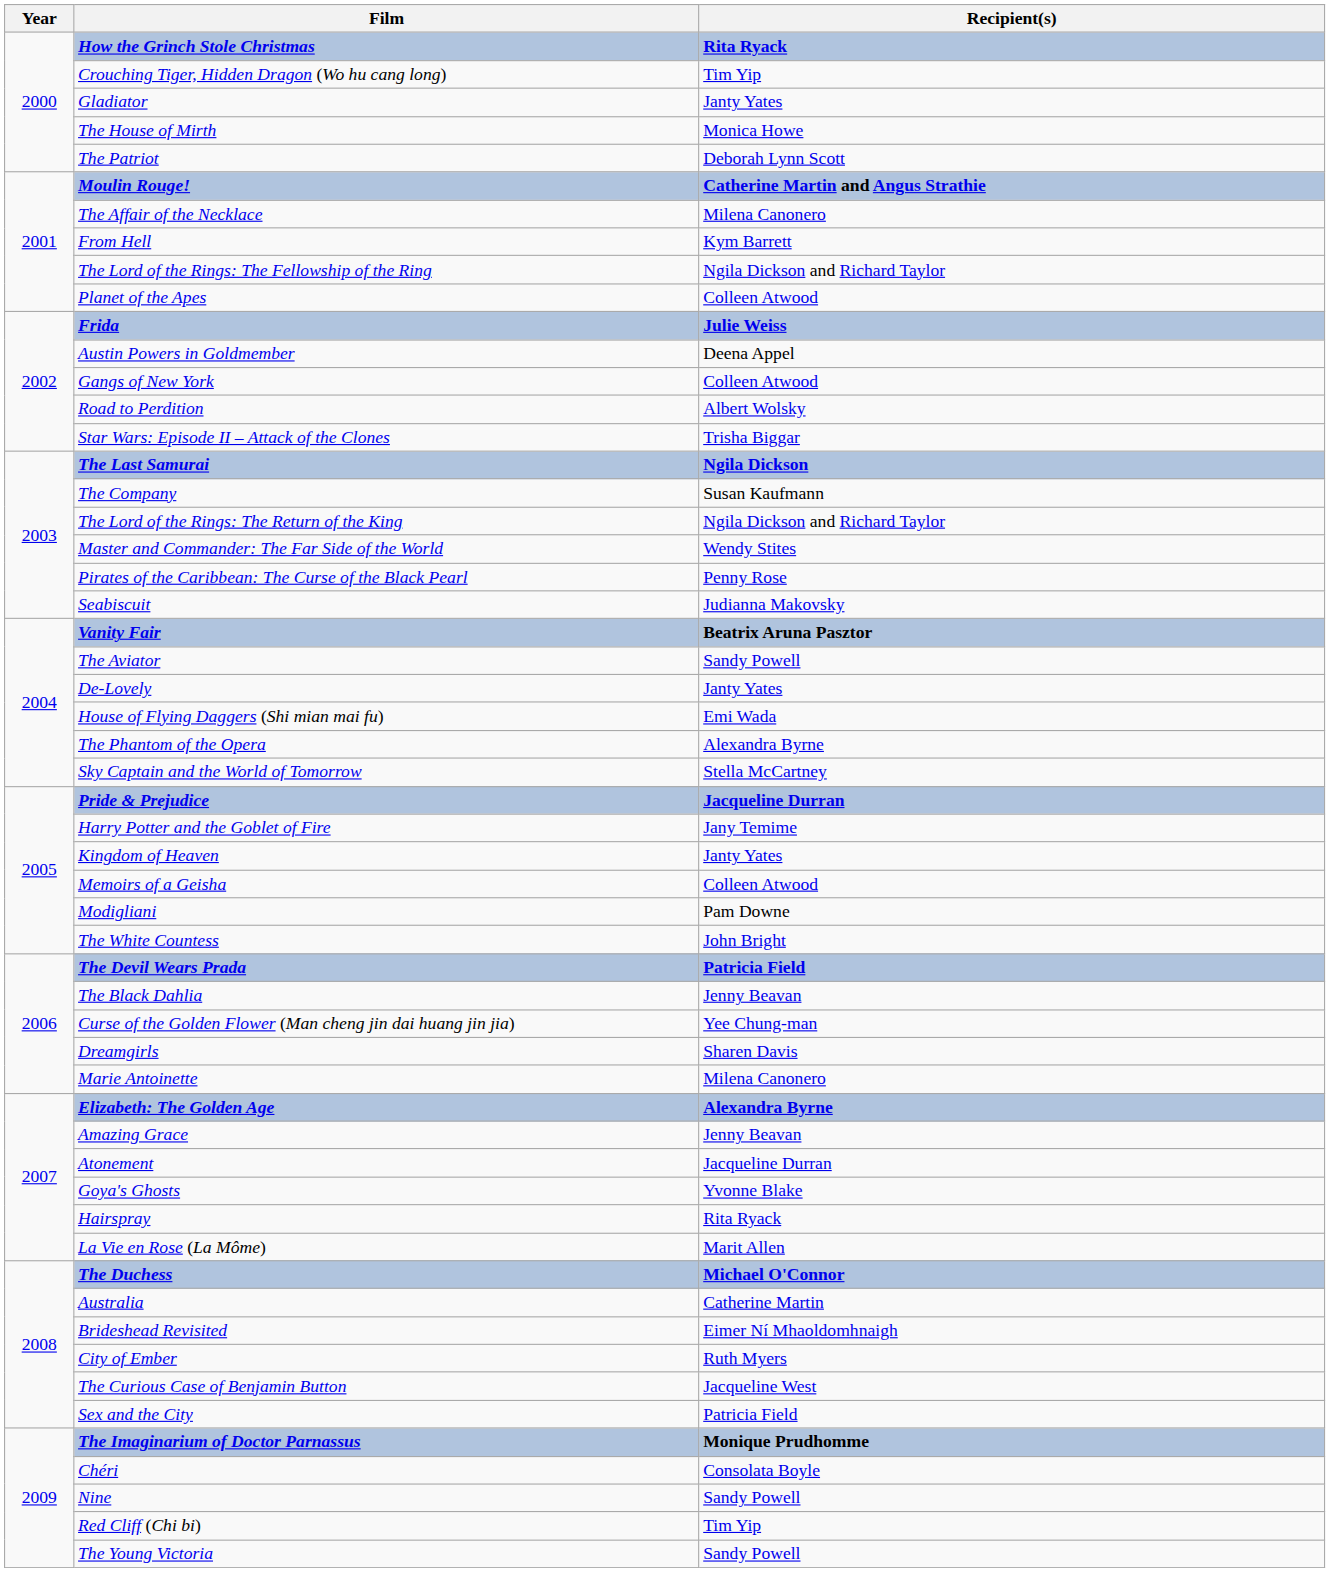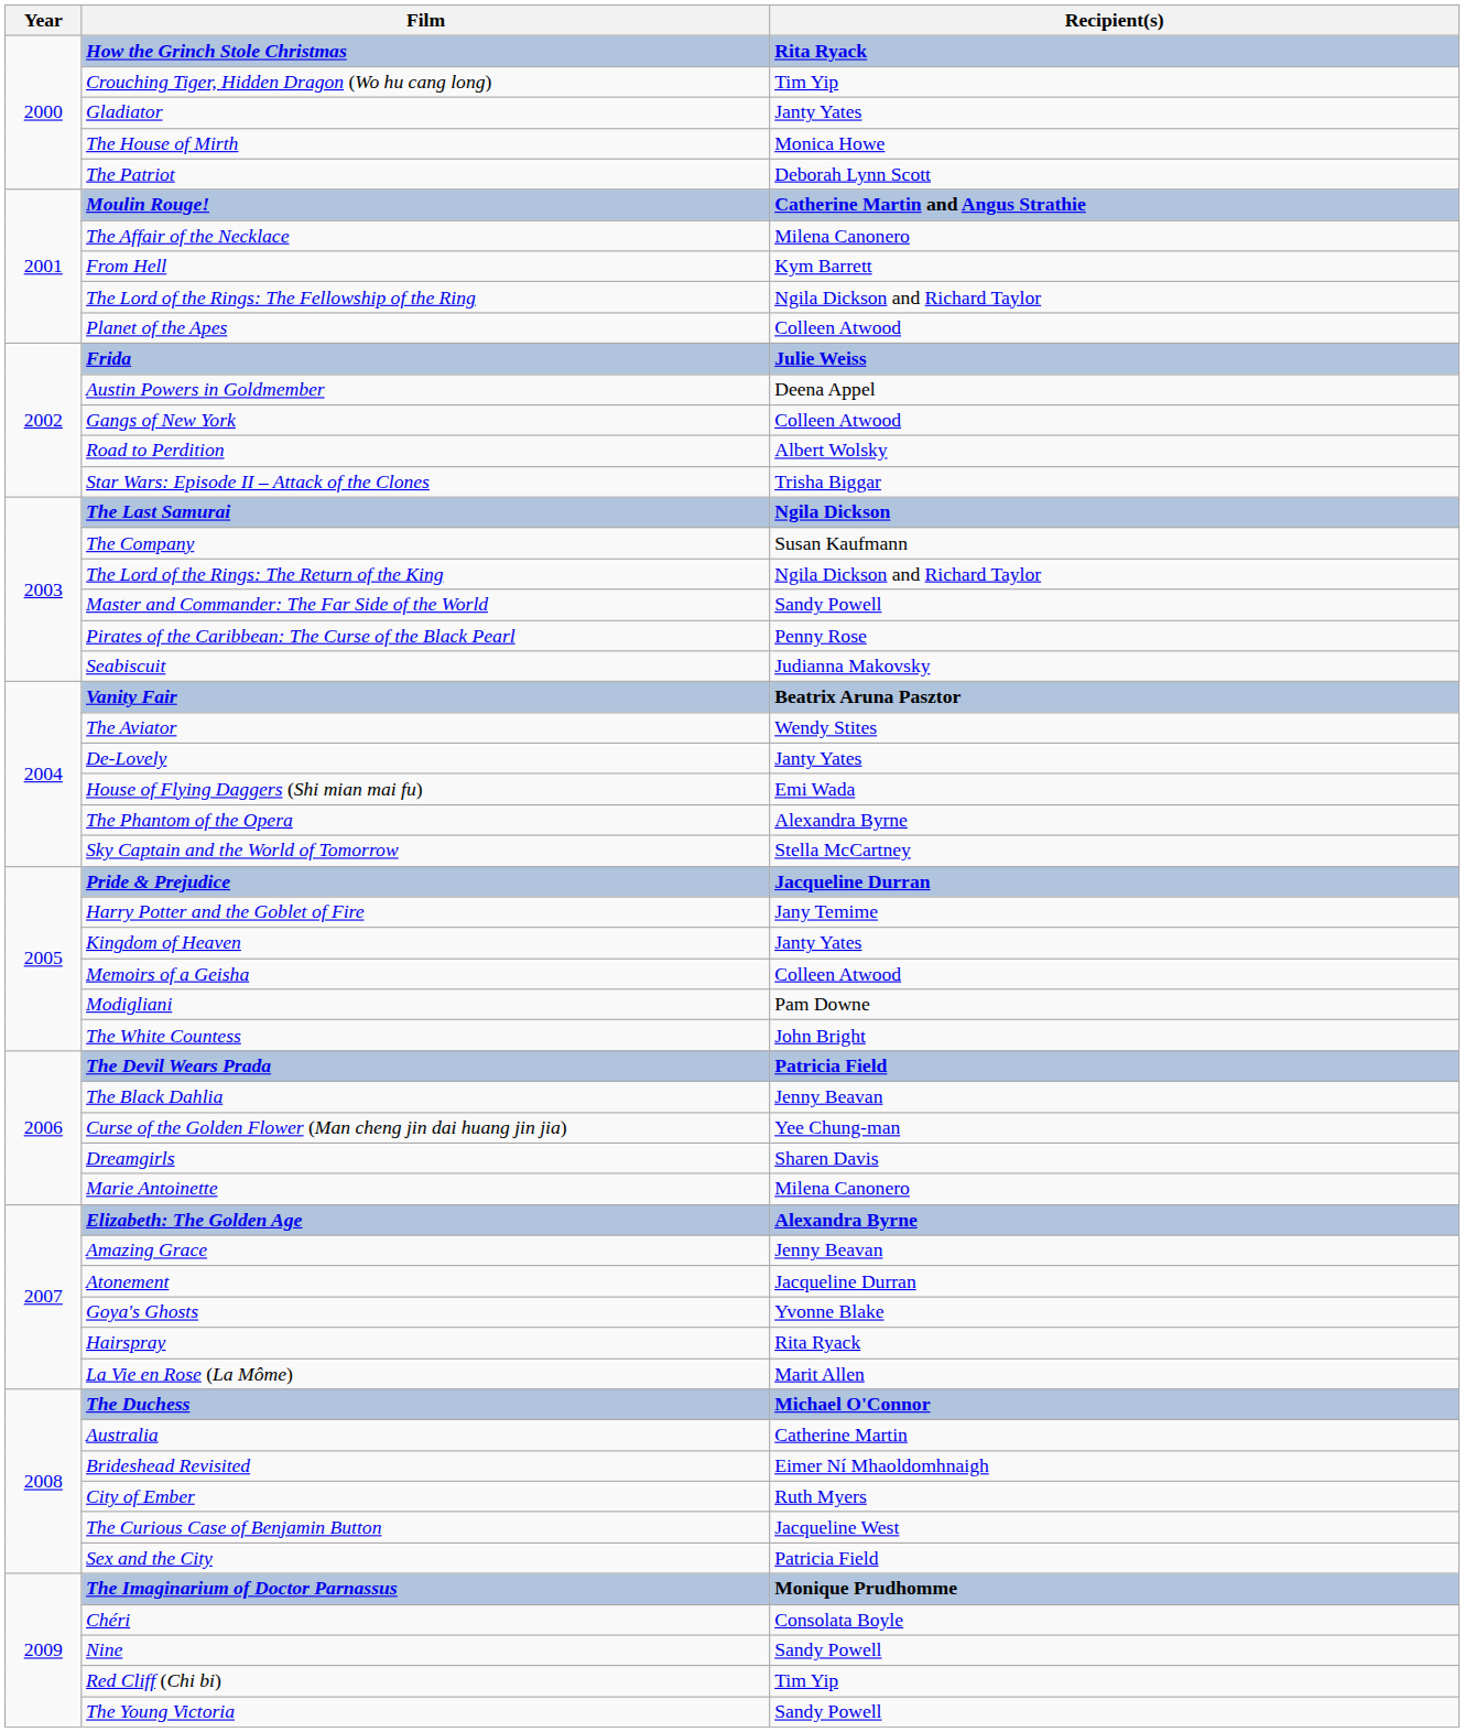Master and Commander: The Far Side of the World | Recipient(s): Wendy Stites -> Sandy Powell
The Aviator | Recipient(s): Sandy Powell -> Wendy Stites
